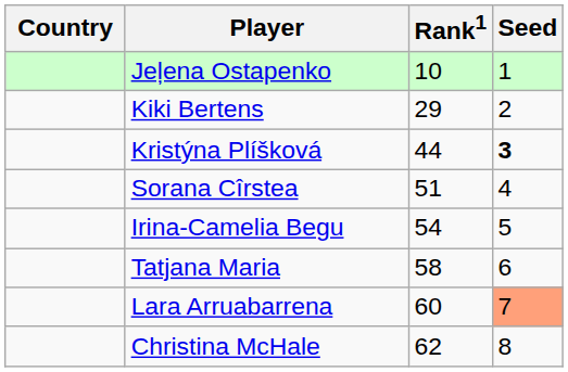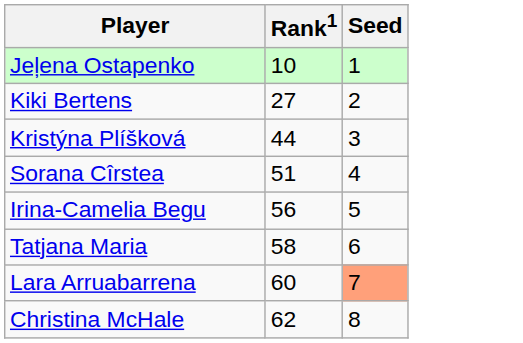- column: Country
Kiki Bertens | Rank1: 29 -> 27
Kristýna Plíšková | Seed: bold -> normal
Irina-Camelia Begu | Rank1: 54 -> 56
